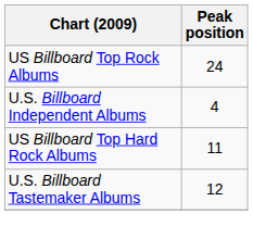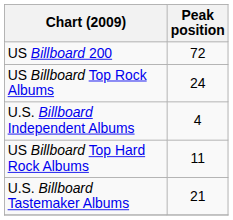+ row: US Billboard 200 | 72
U.S. Billboard Tastemaker Albums | Peak position: 12 -> 21
